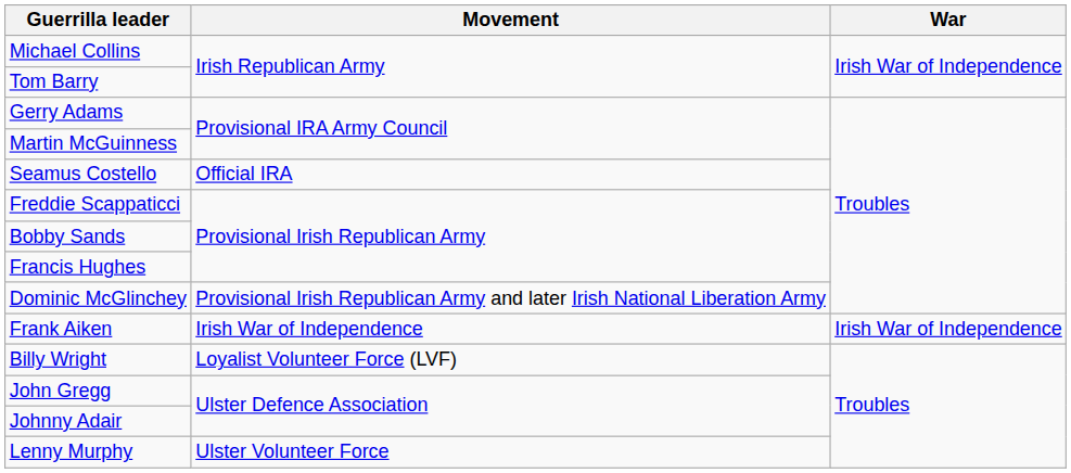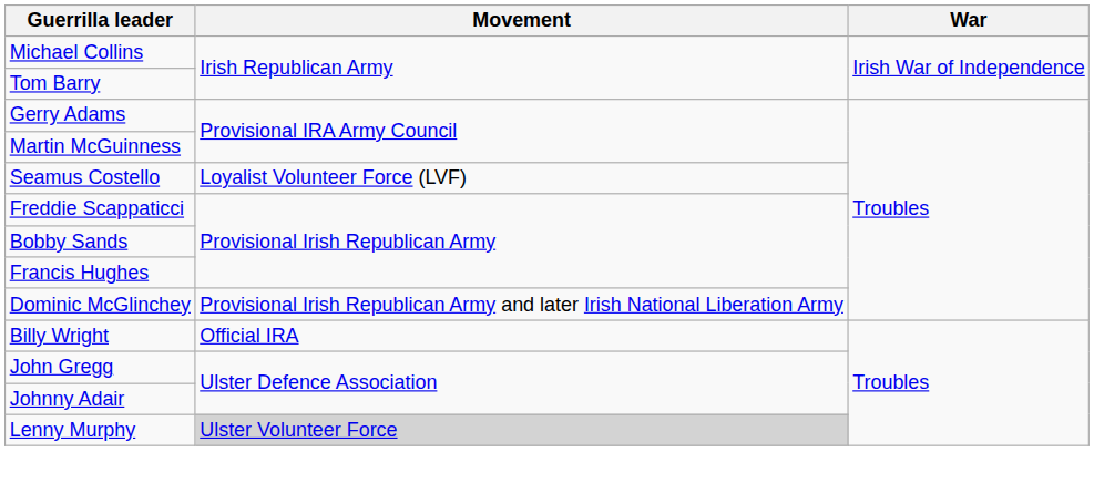Seamus Costello | Movement: Official IRA -> Loyalist Volunteer Force (LVF)
- row: Frank Aiken | Irish War of Independence | Irish War of Independence
Billy Wright | Movement: Loyalist Volunteer Force (LVF) -> Official IRA
Lenny Murphy | Movement: no background -> lightgrey background
